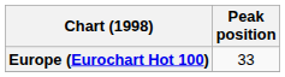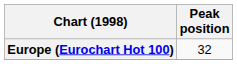Europe (Eurochart Hot 100) | Peak position: 33 -> 32
